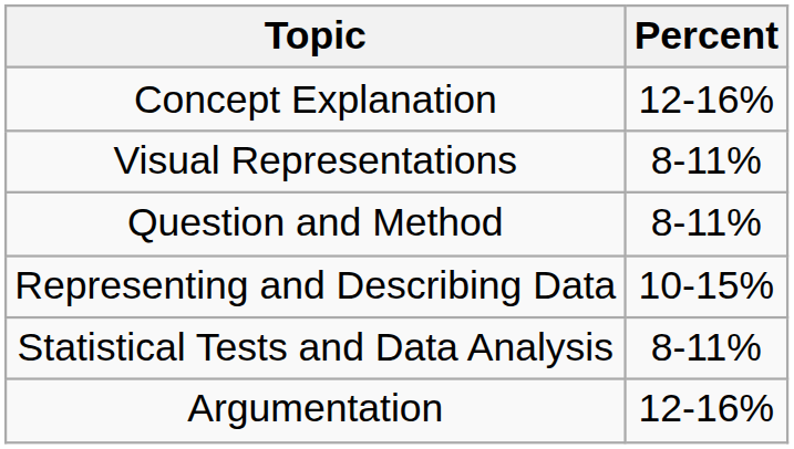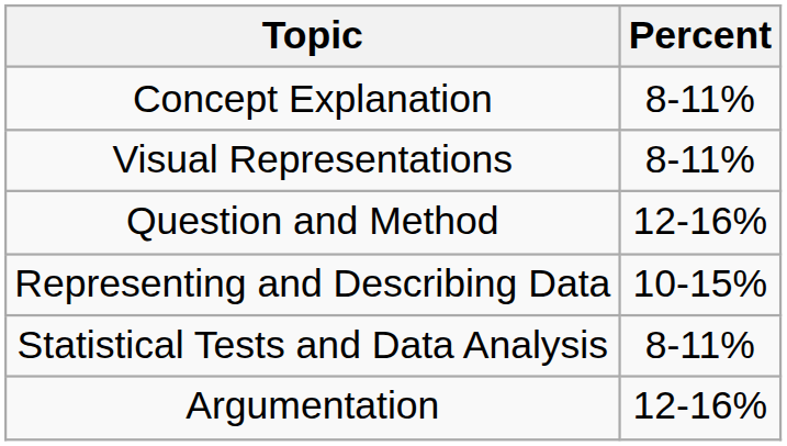Concept Explanation | Percent: 12-16% -> 8-11%
Question and Method | Percent: 8-11% -> 12-16%
